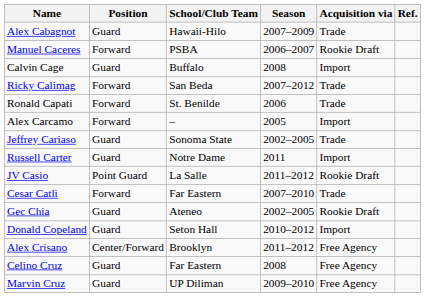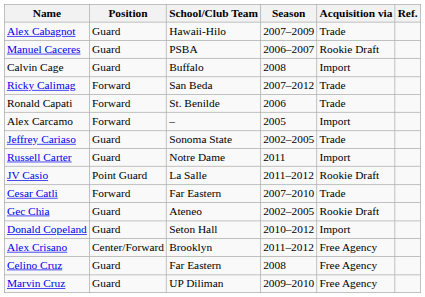Manuel Caceres | Position: Forward -> Guard
